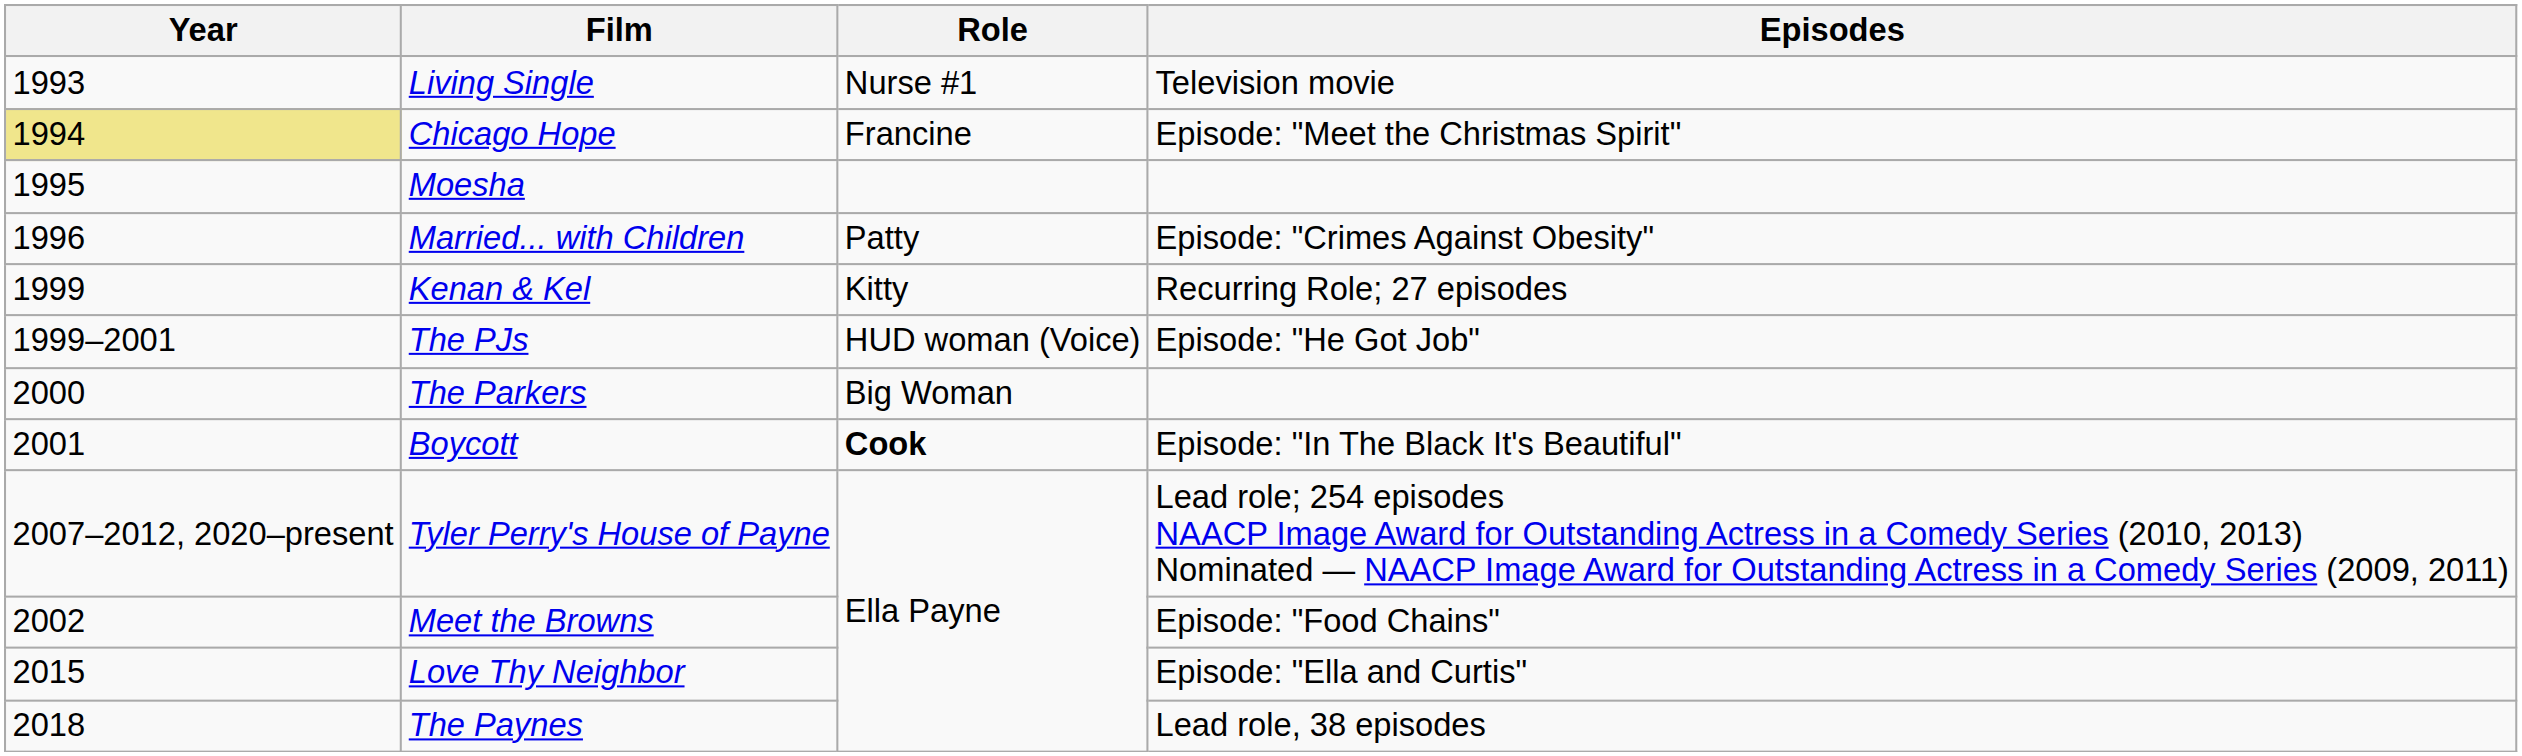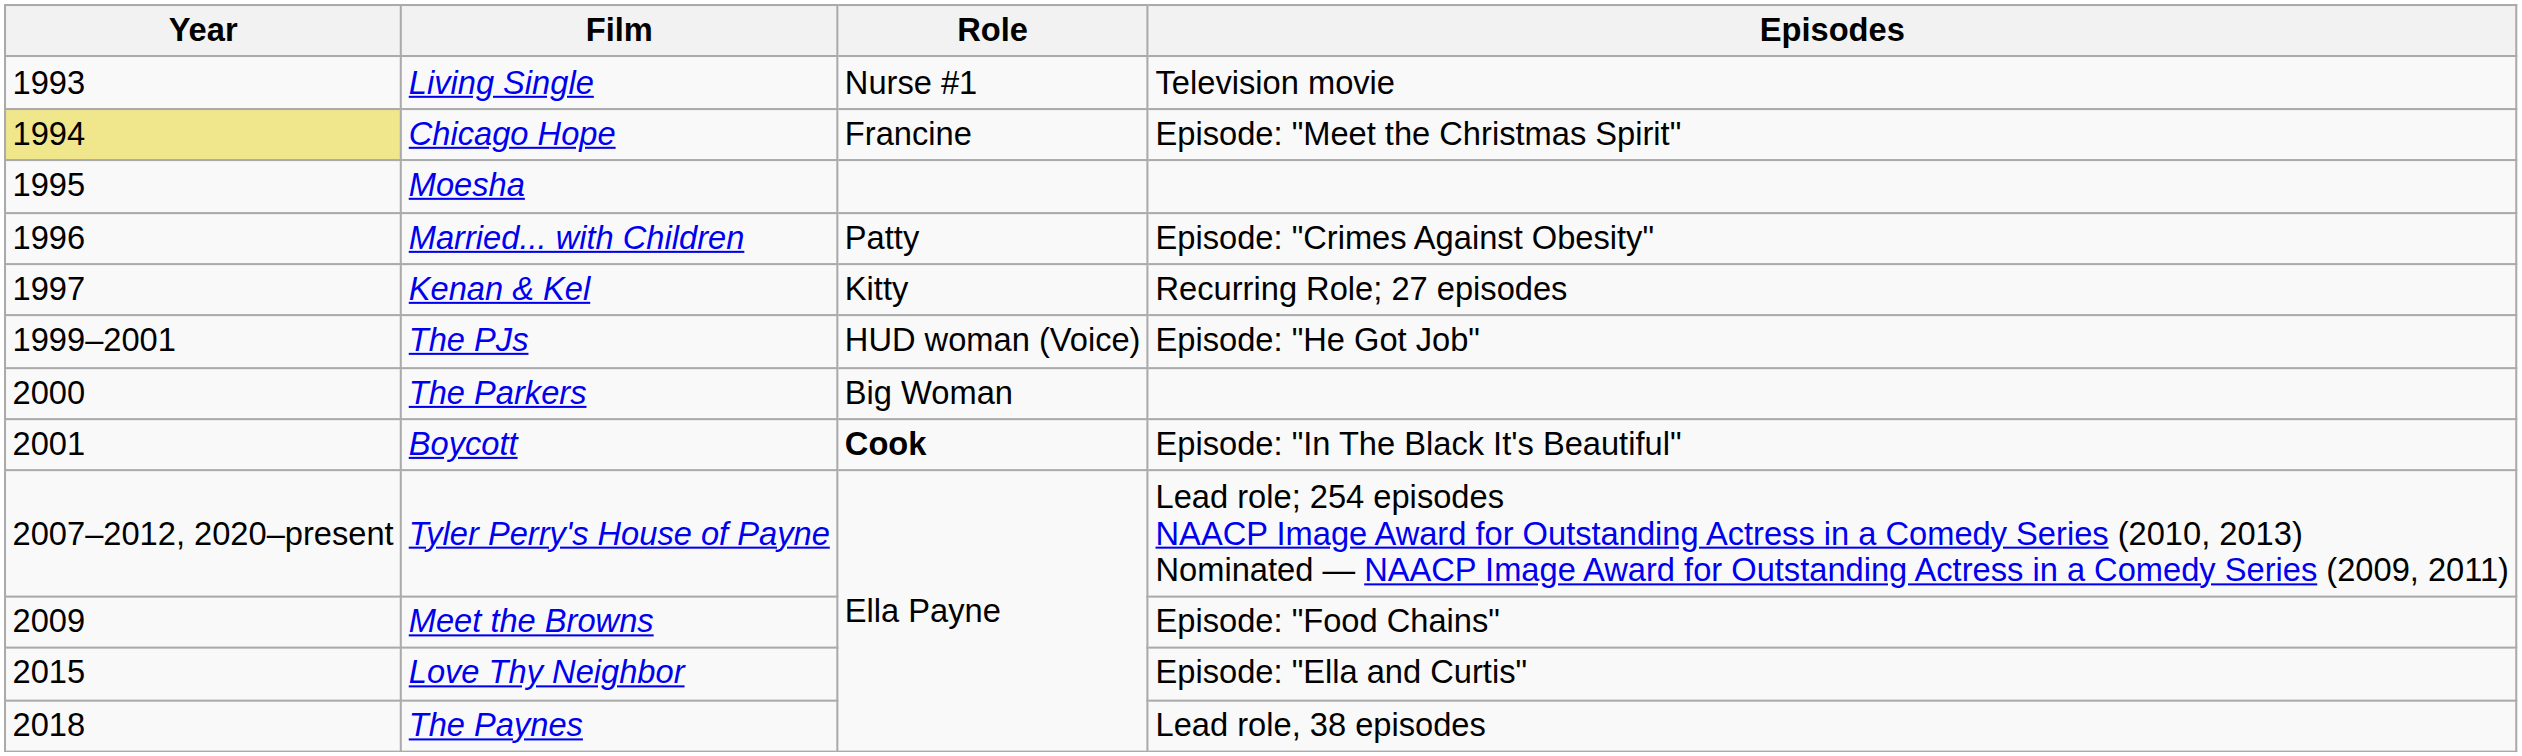Kenan & Kel | Year: 1999 -> 1997
Meet the Browns | Year: 2002 -> 2009
